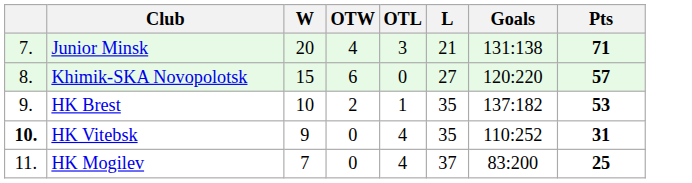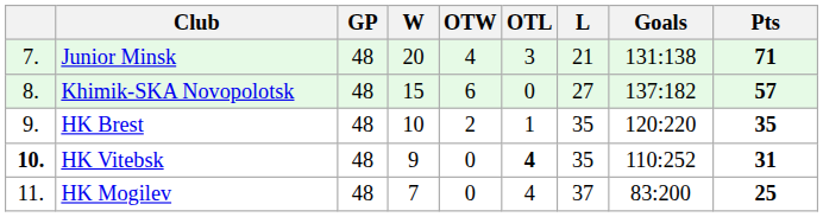+ column: GP | 48 | 48 | 48 | 48 | 48
Khimik-SKA Novopolotsk | Goals: 120:220 -> 137:182
HK Brest | Goals: 137:182 -> 120:220
HK Brest | Pts: 53 -> 35
HK Vitebsk | OTL: normal -> bold
